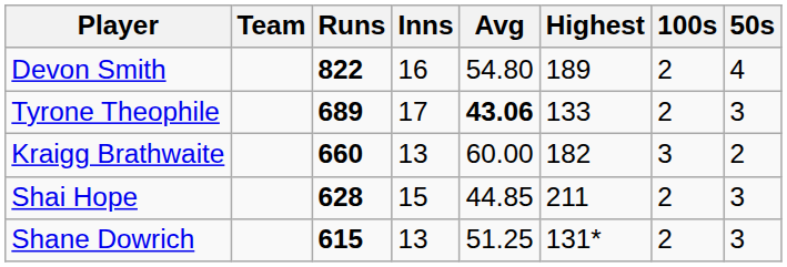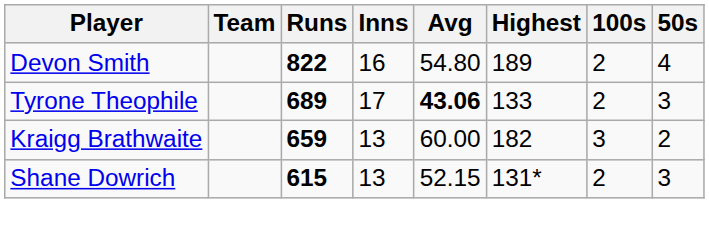Kraigg Brathwaite | Runs: 660 -> 659
- row: Shai Hope | 628 | 15 | 44.85 | 211 | 2 | 3
Shane Dowrich | Avg: 51.25 -> 52.15
